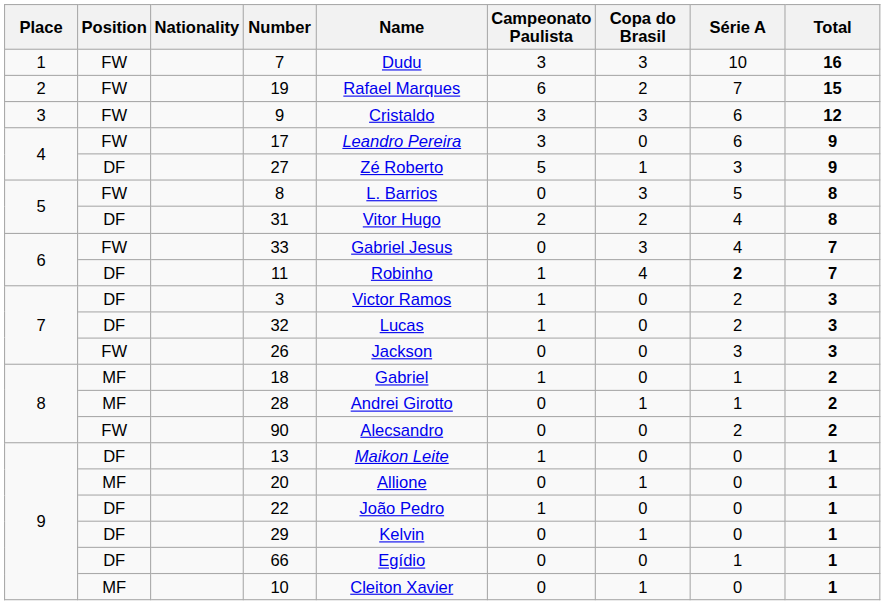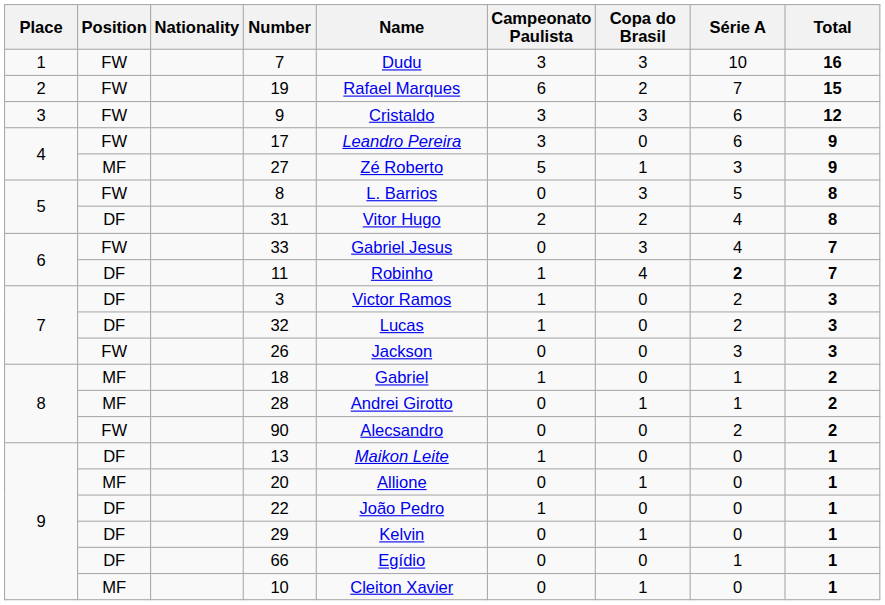27 | Position: DF -> MF
